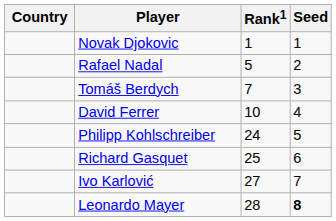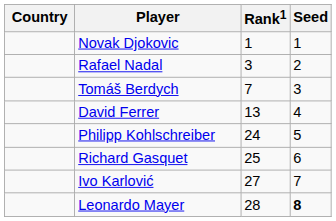Rafael Nadal | Rank1: 5 -> 3
David Ferrer | Rank1: 10 -> 13
